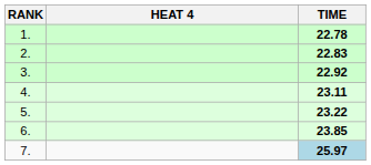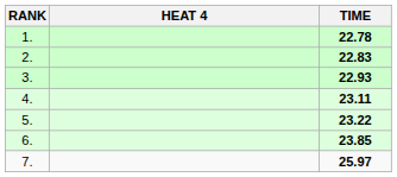3. | TIME: 22.92 -> 22.93
7. | TIME: lightblue background -> no background
